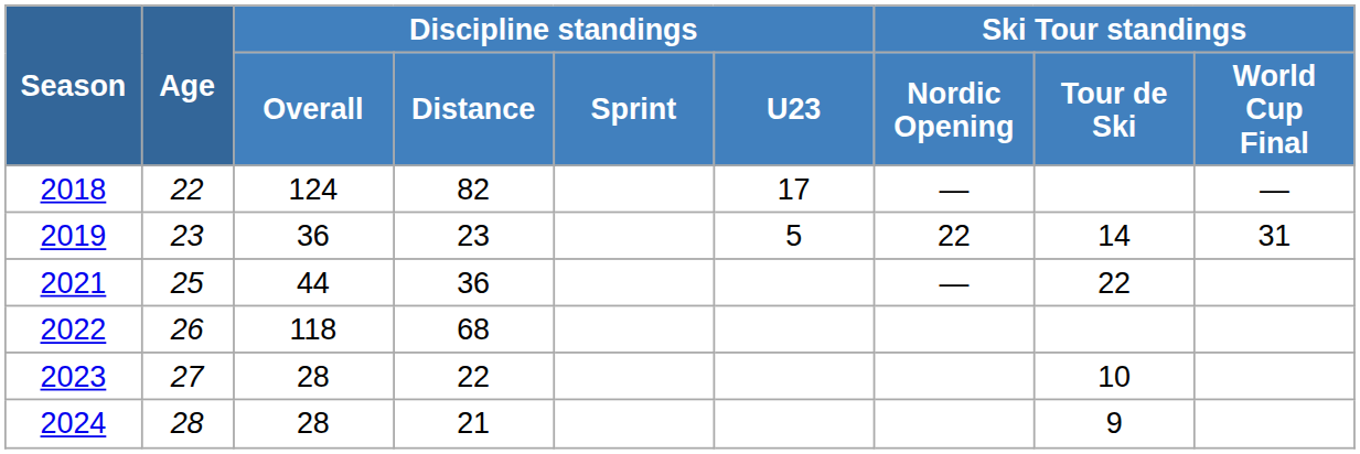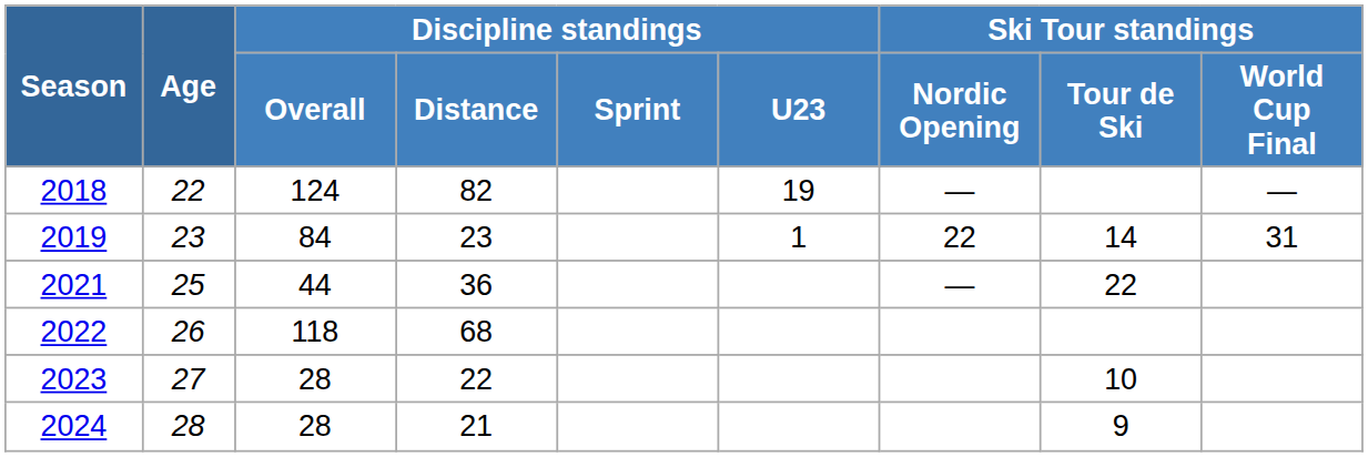2018 | Discipline standings / U23: 17 -> 19
2019 | Discipline standings / Overall: 36 -> 84
2019 | Discipline standings / U23: 5 -> 1
